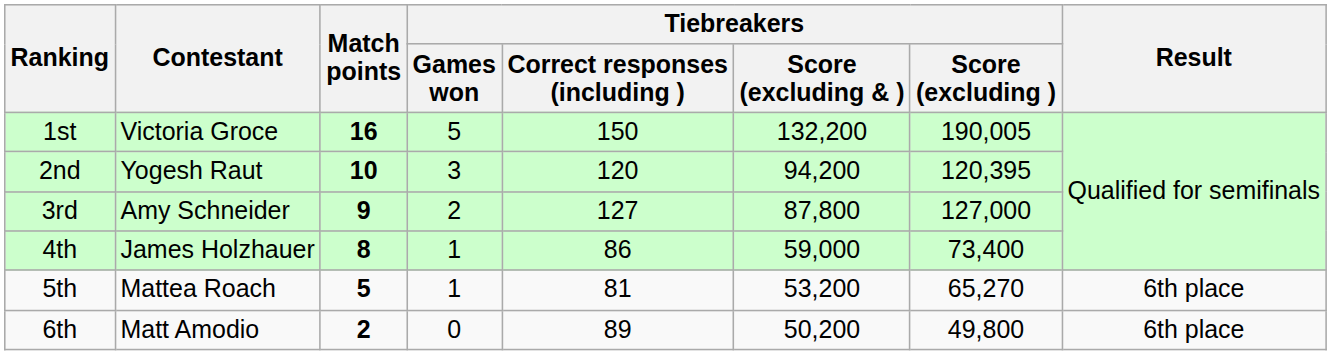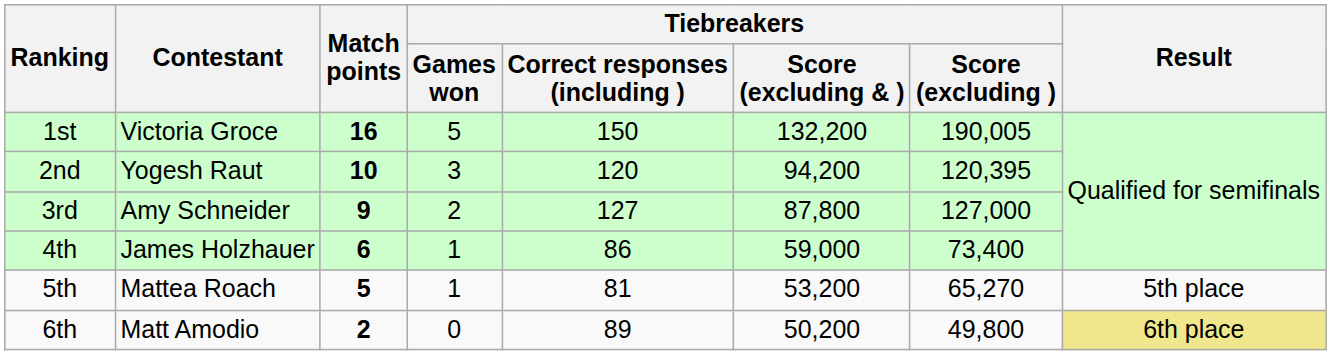4th | Match points: 8 -> 6
5th | Result: 6th place -> 5th place
6th | Result: no background -> khaki background
